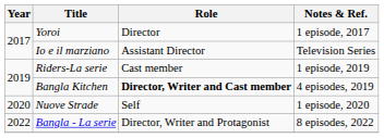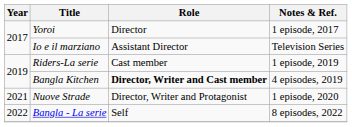Nuove Strade | Year: 2020 -> 2021
Nuove Strade | Role: Self -> Director, Writer and Protagonist
Bangla - La serie | Role: Director, Writer and Protagonist -> Self
